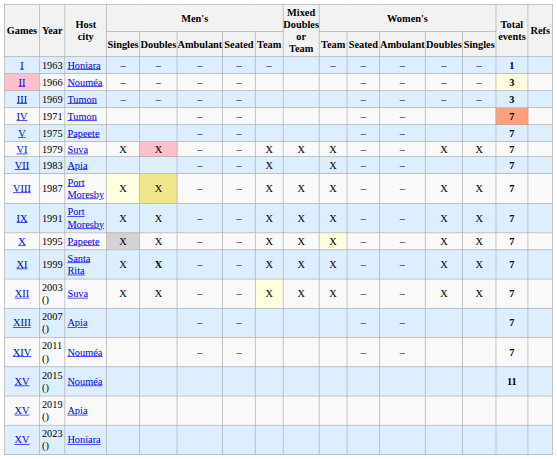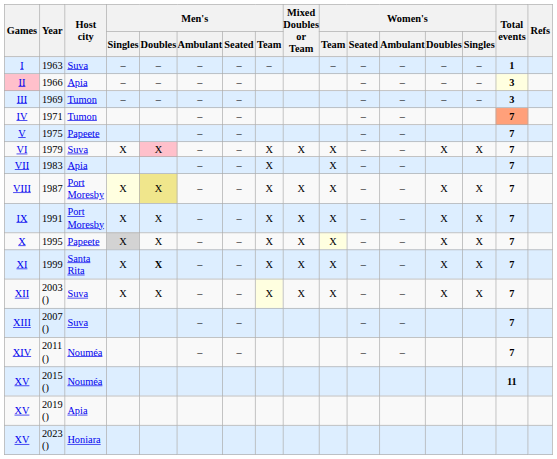1963 | Host city: Honiara -> Suva
1966 | Host city: Nouméa -> Apia
2007 () | Host city: Apia -> Suva
